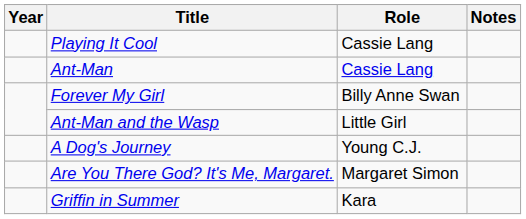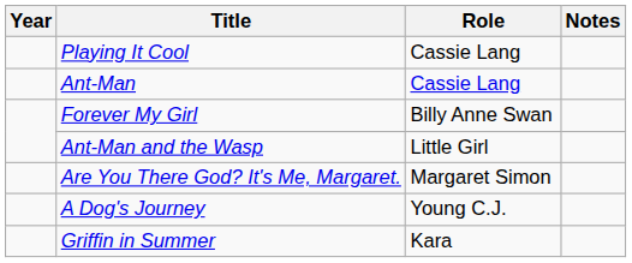rows swapped: A Dog's Journey <-> Are You There God? It's Me, Margaret.
